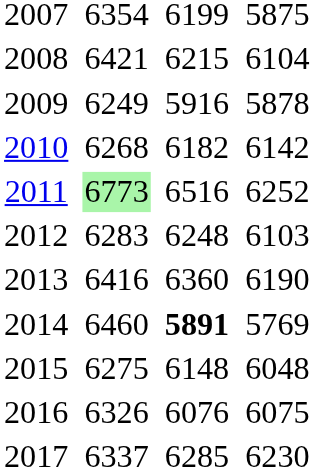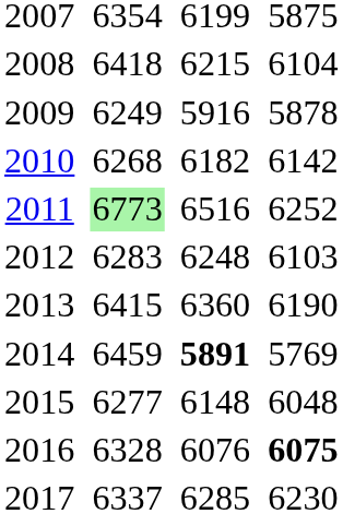2008 | column 3: 6421 -> 6418
2013 | column 3: 6416 -> 6415
2014 | column 3: 6460 -> 6459
2015 | column 3: 6275 -> 6277
2016 | column 3: 6326 -> 6328
2016 | column 7: normal -> bold
